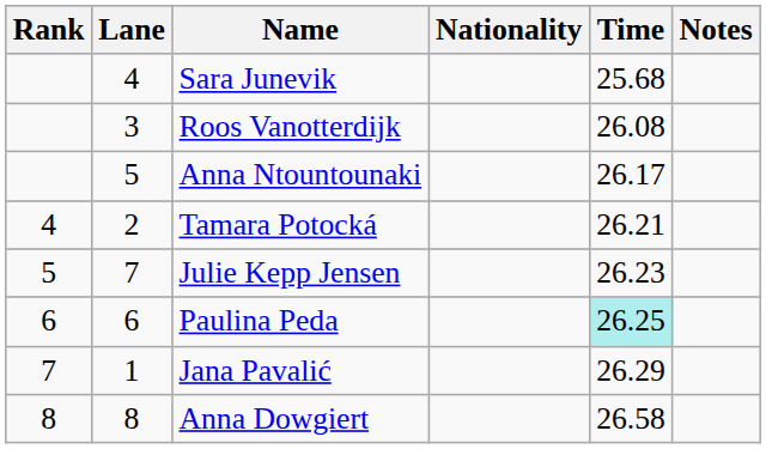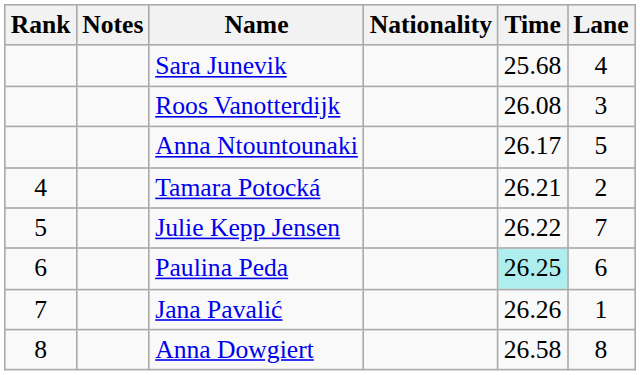columns swapped: Lane <-> Notes
Julie Kepp Jensen | Time: 26.23 -> 26.22
Jana Pavalić | Time: 26.29 -> 26.26
